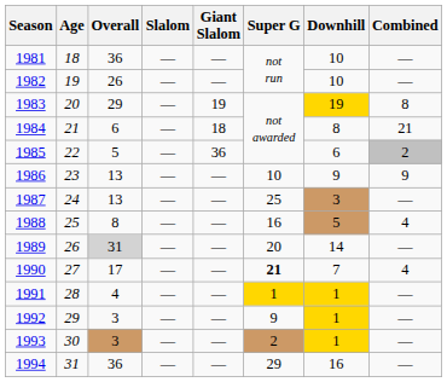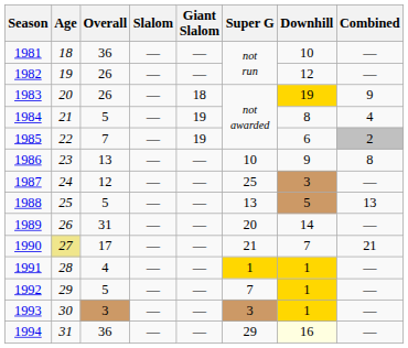1982 | Downhill: 10 -> 12
1983 | Overall: 29 -> 26
1983 | Giant Slalom: 19 -> 18
1983 | Combined: 8 -> 9
1984 | Overall: 6 -> 5
1984 | Giant Slalom: 18 -> 19
1984 | Combined: 21 -> 4
1985 | Overall: 5 -> 7
1985 | Giant Slalom: 36 -> 19
1986 | Combined: 9 -> 8
1987 | Overall: 13 -> 12
1988 | Overall: 8 -> 5
1988 | Super G: 16 -> 13
1988 | Combined: 4 -> 13
1989 | Overall: lightgrey background -> no background
1990 | Age: no background -> khaki background
1990 | Super G: bold -> normal
1990 | Combined: 4 -> 21
1992 | Overall: 3 -> 5
1992 | Super G: 9 -> 7
1993 | Super G: 2 -> 3
1994 | Downhill: no background -> lightyellow background
